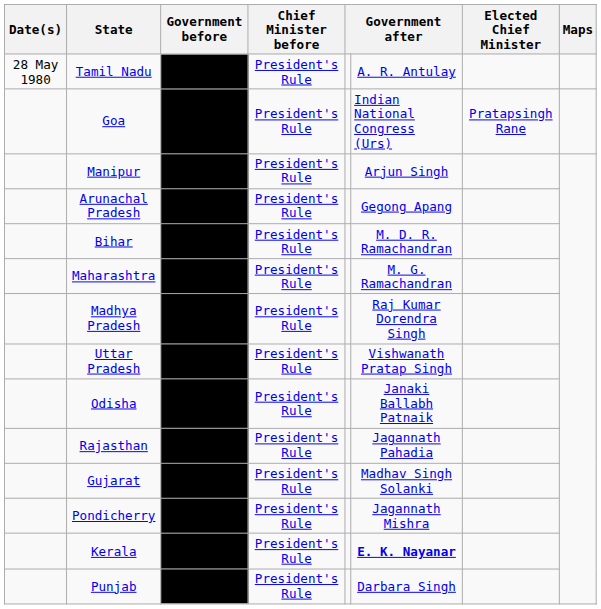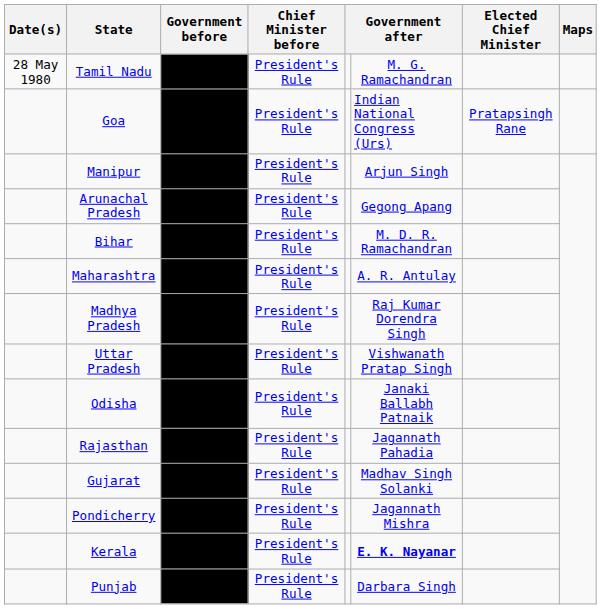Tamil Nadu | column 7: A. R. Antulay -> M. G. Ramachandran
Maharashtra | column 7: M. G. Ramachandran -> A. R. Antulay
